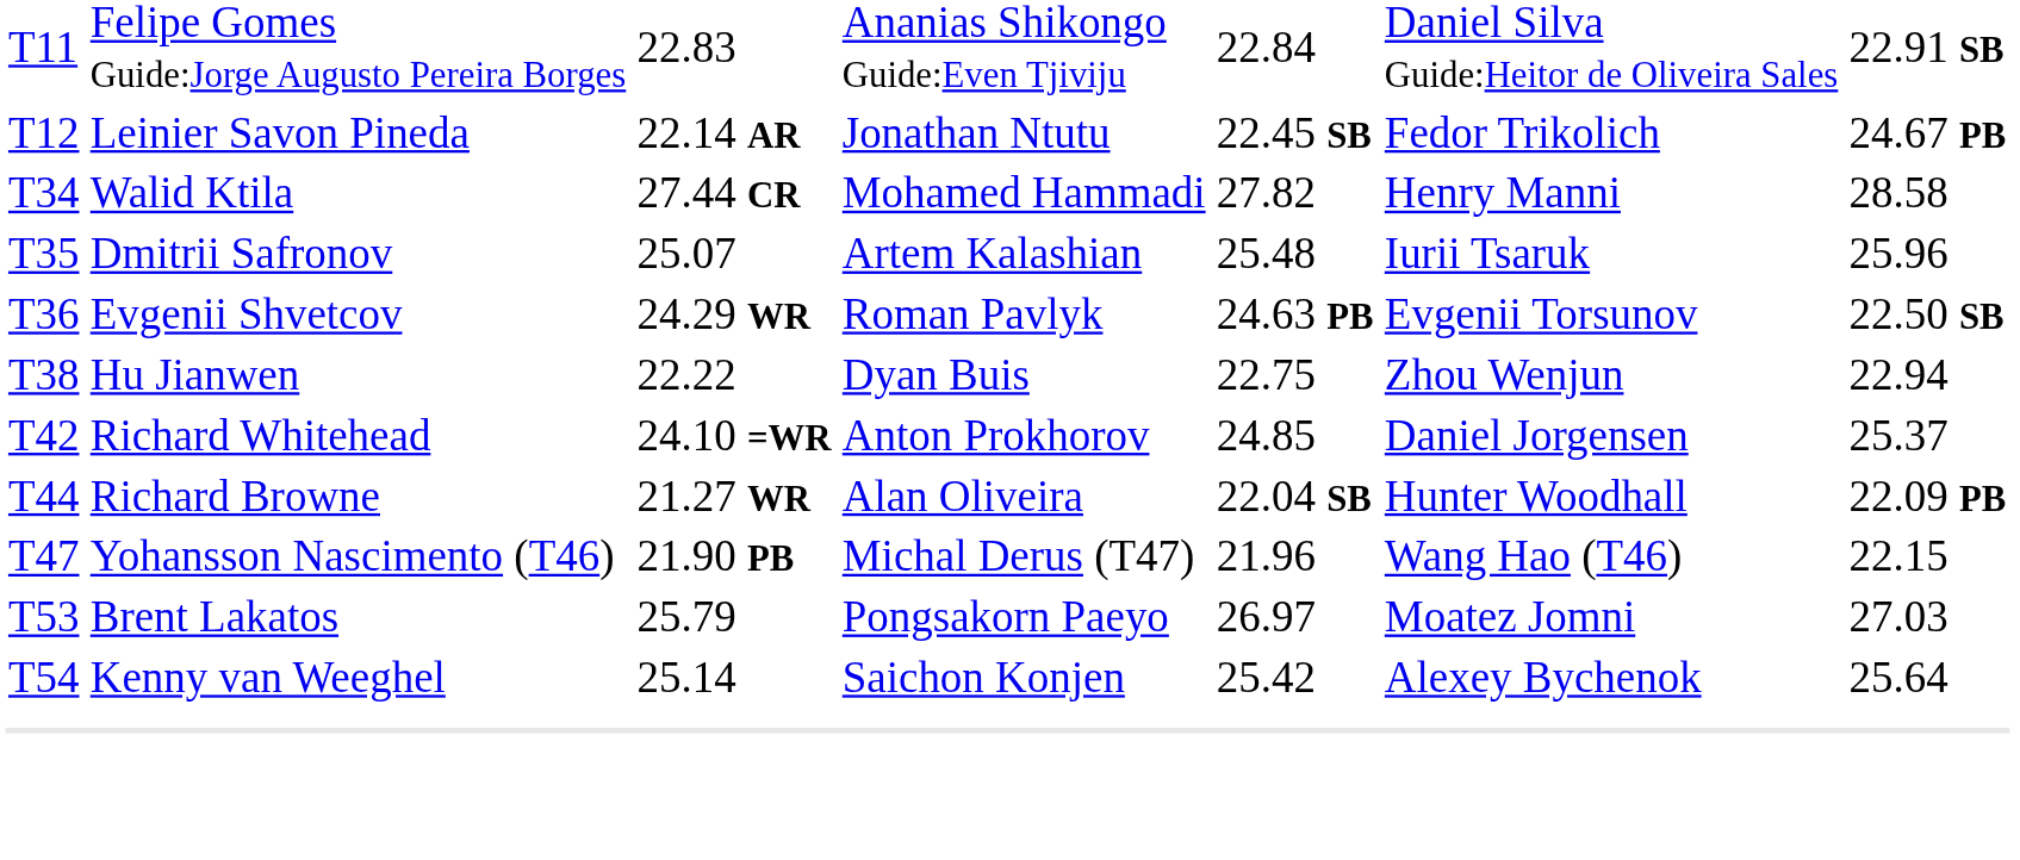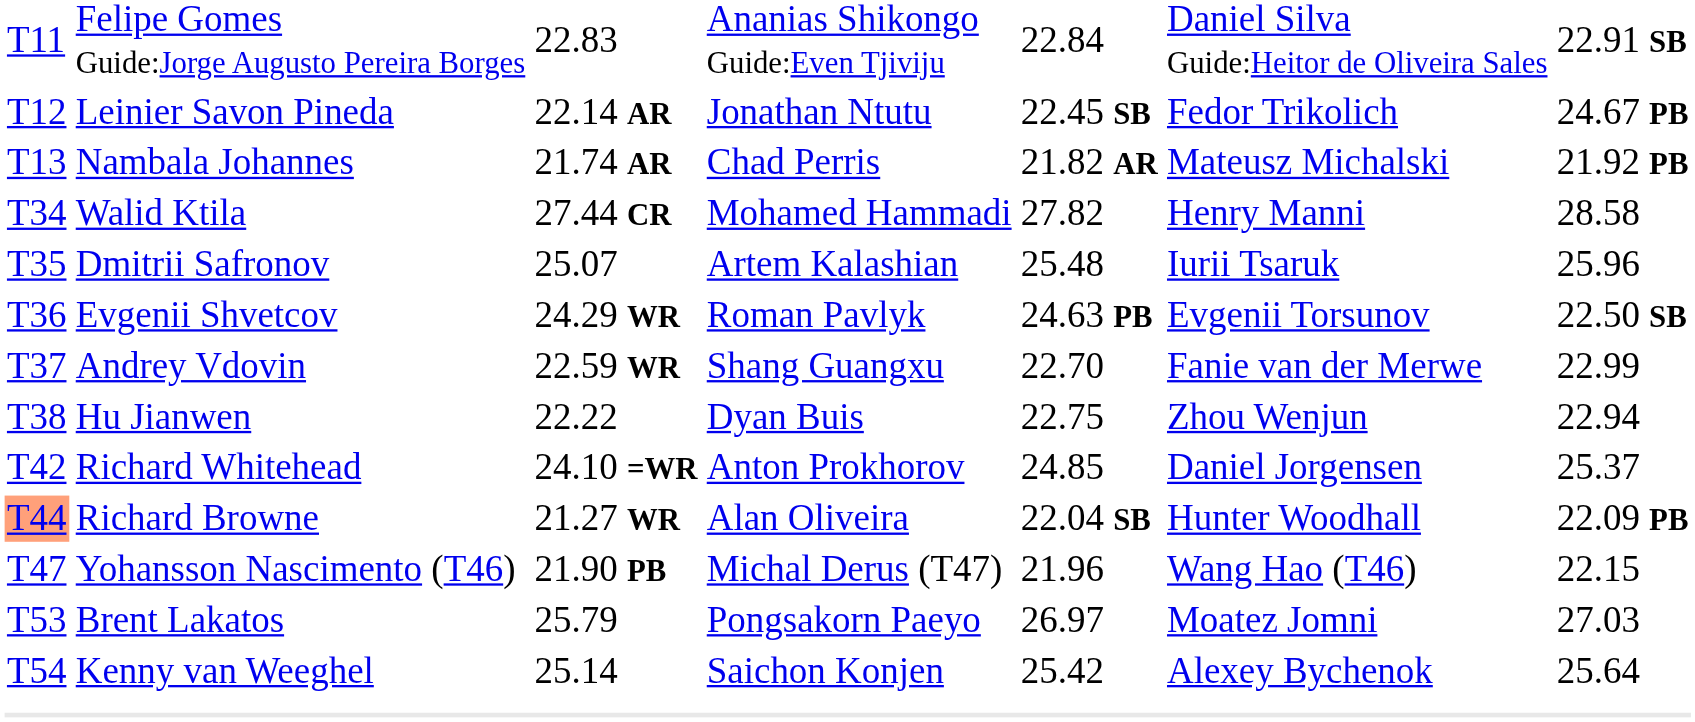+ row: T13 | Nambala Johannes | 21.74 AR | Chad Perris | 21.82 AR | Mateusz Michalski | 21.92 PB
+ row: T37 | Andrey Vdovin | 22.59 WR | Shang Guangxu | 22.70 | Fanie van der Merwe | 22.99
Richard Browne | column 1: no background -> lightsalmon background
